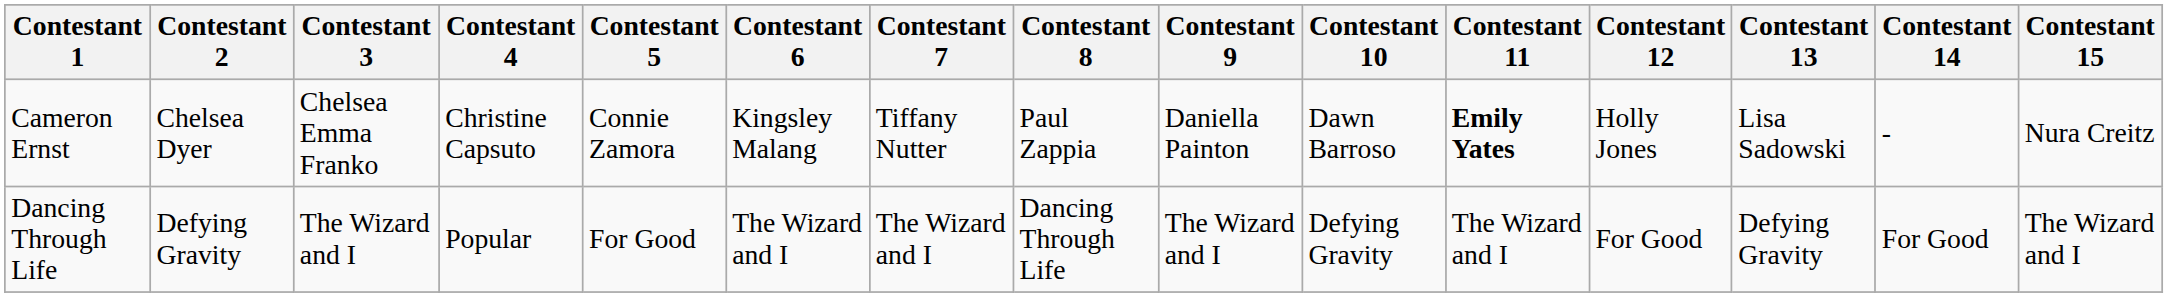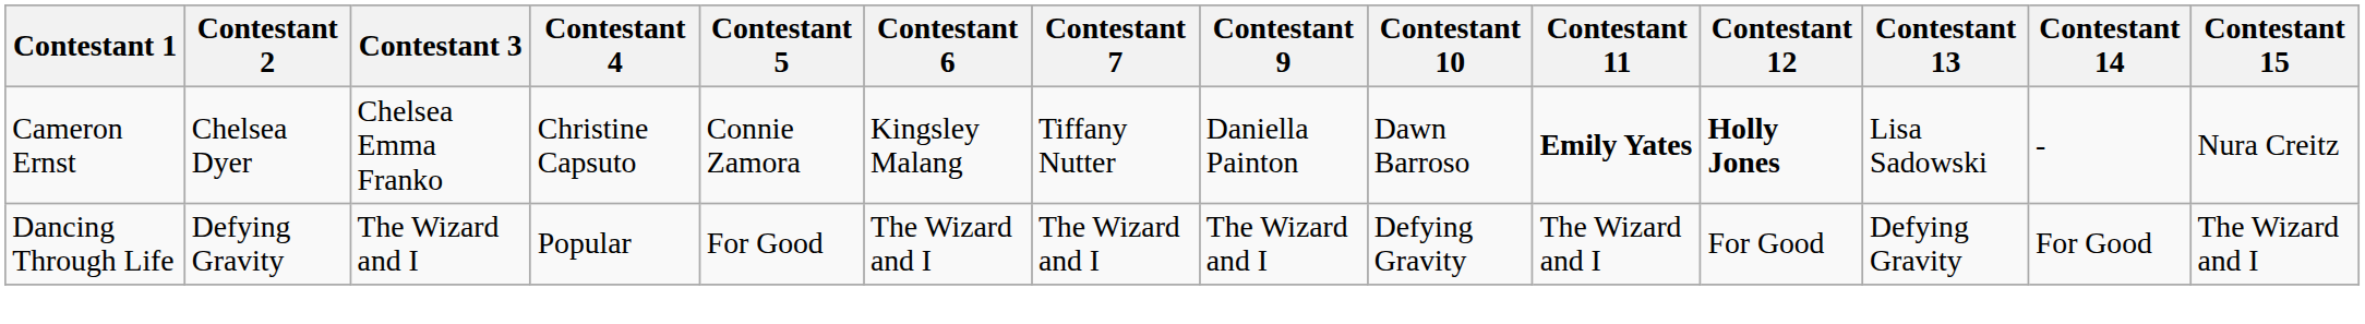- column: Contestant 8 | Paul Zappia | Dancing Through Life
Cameron Ernst | Contestant 12: normal -> bold
